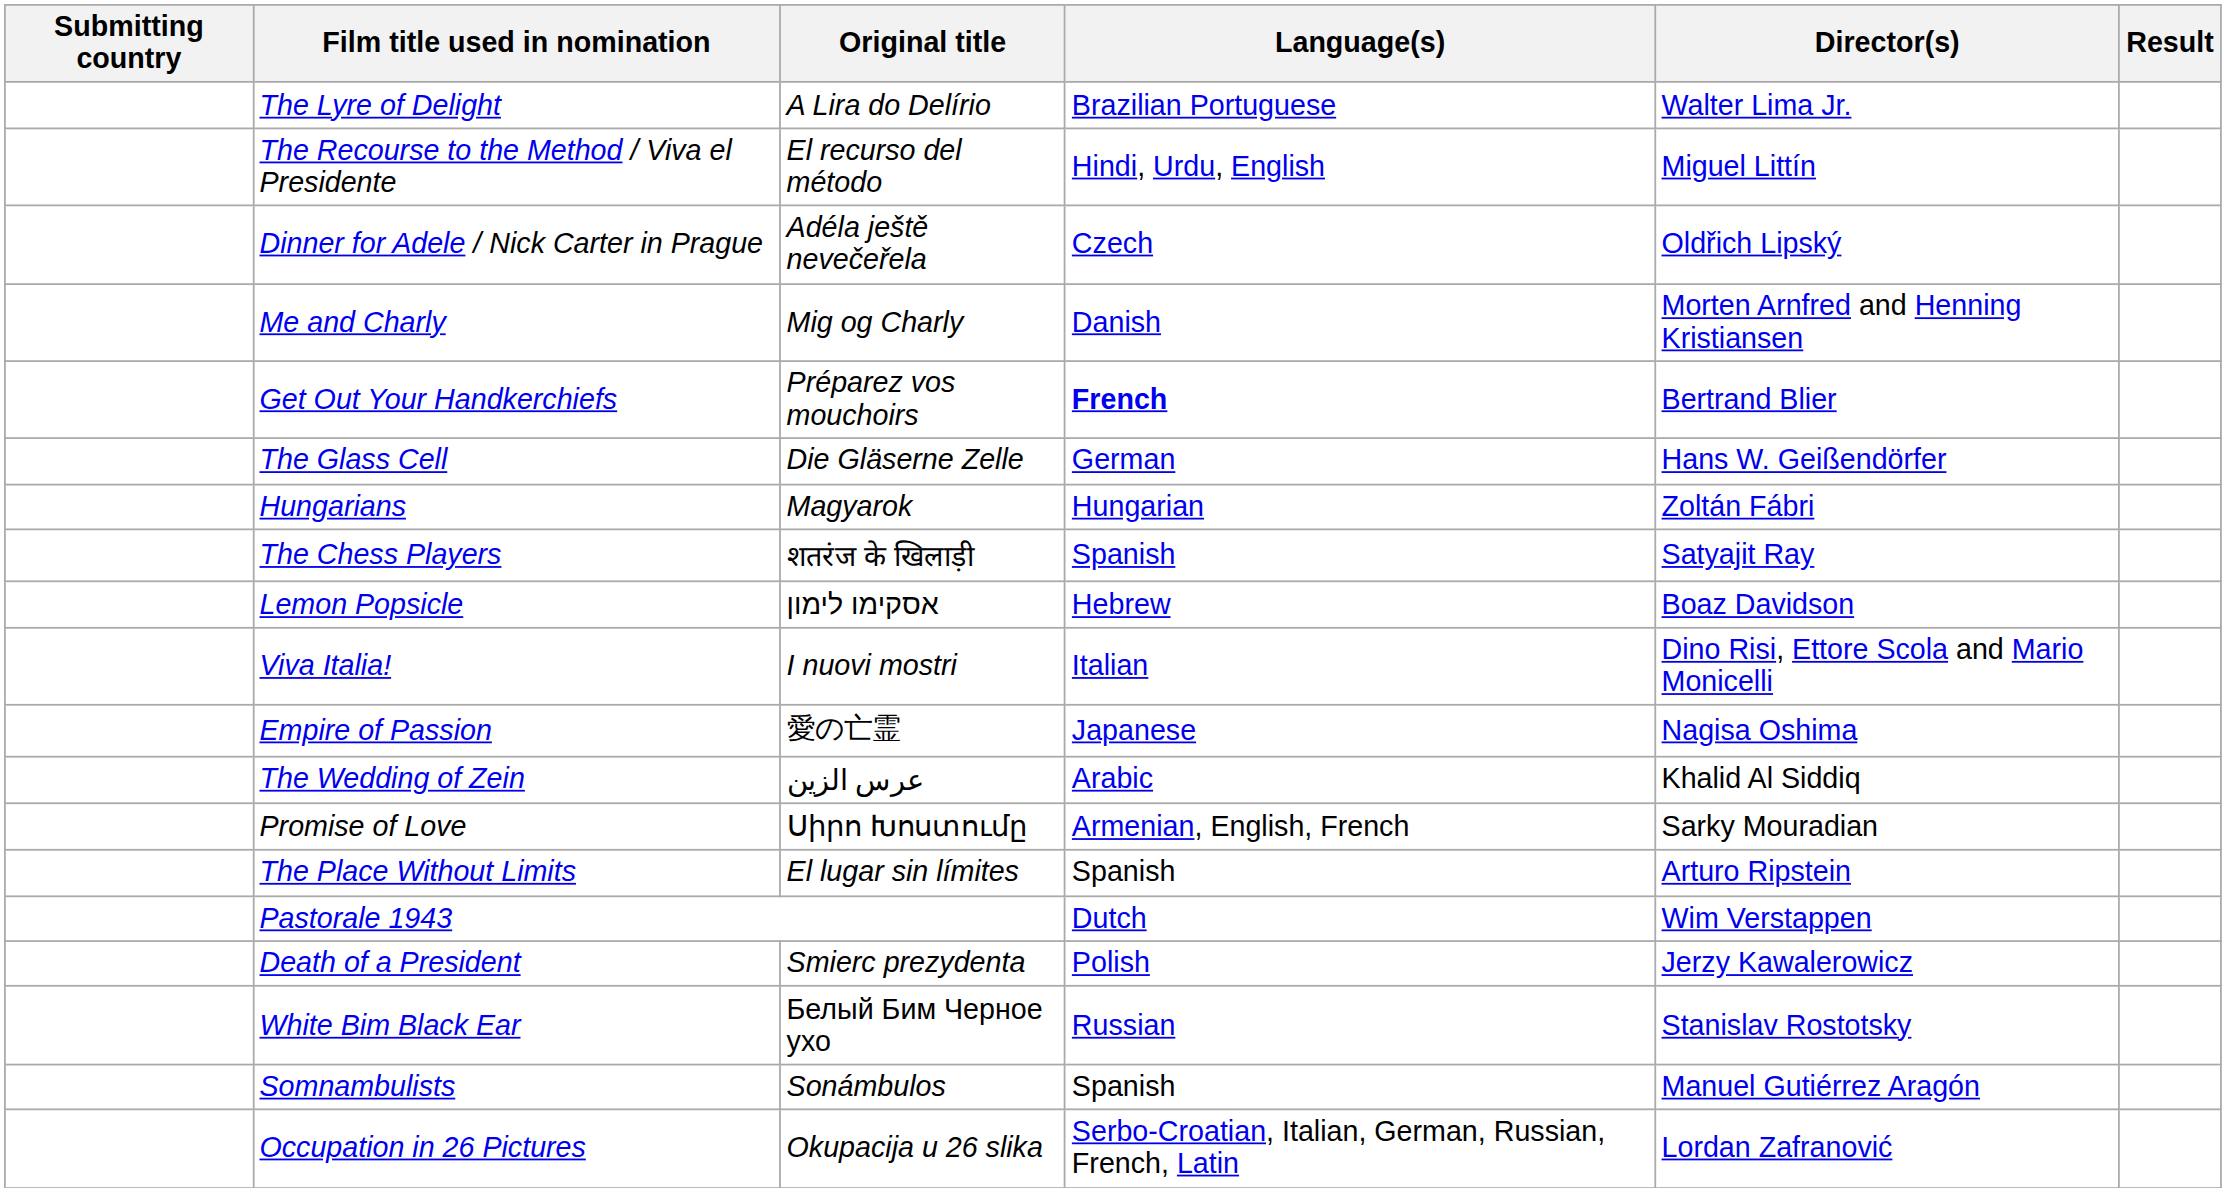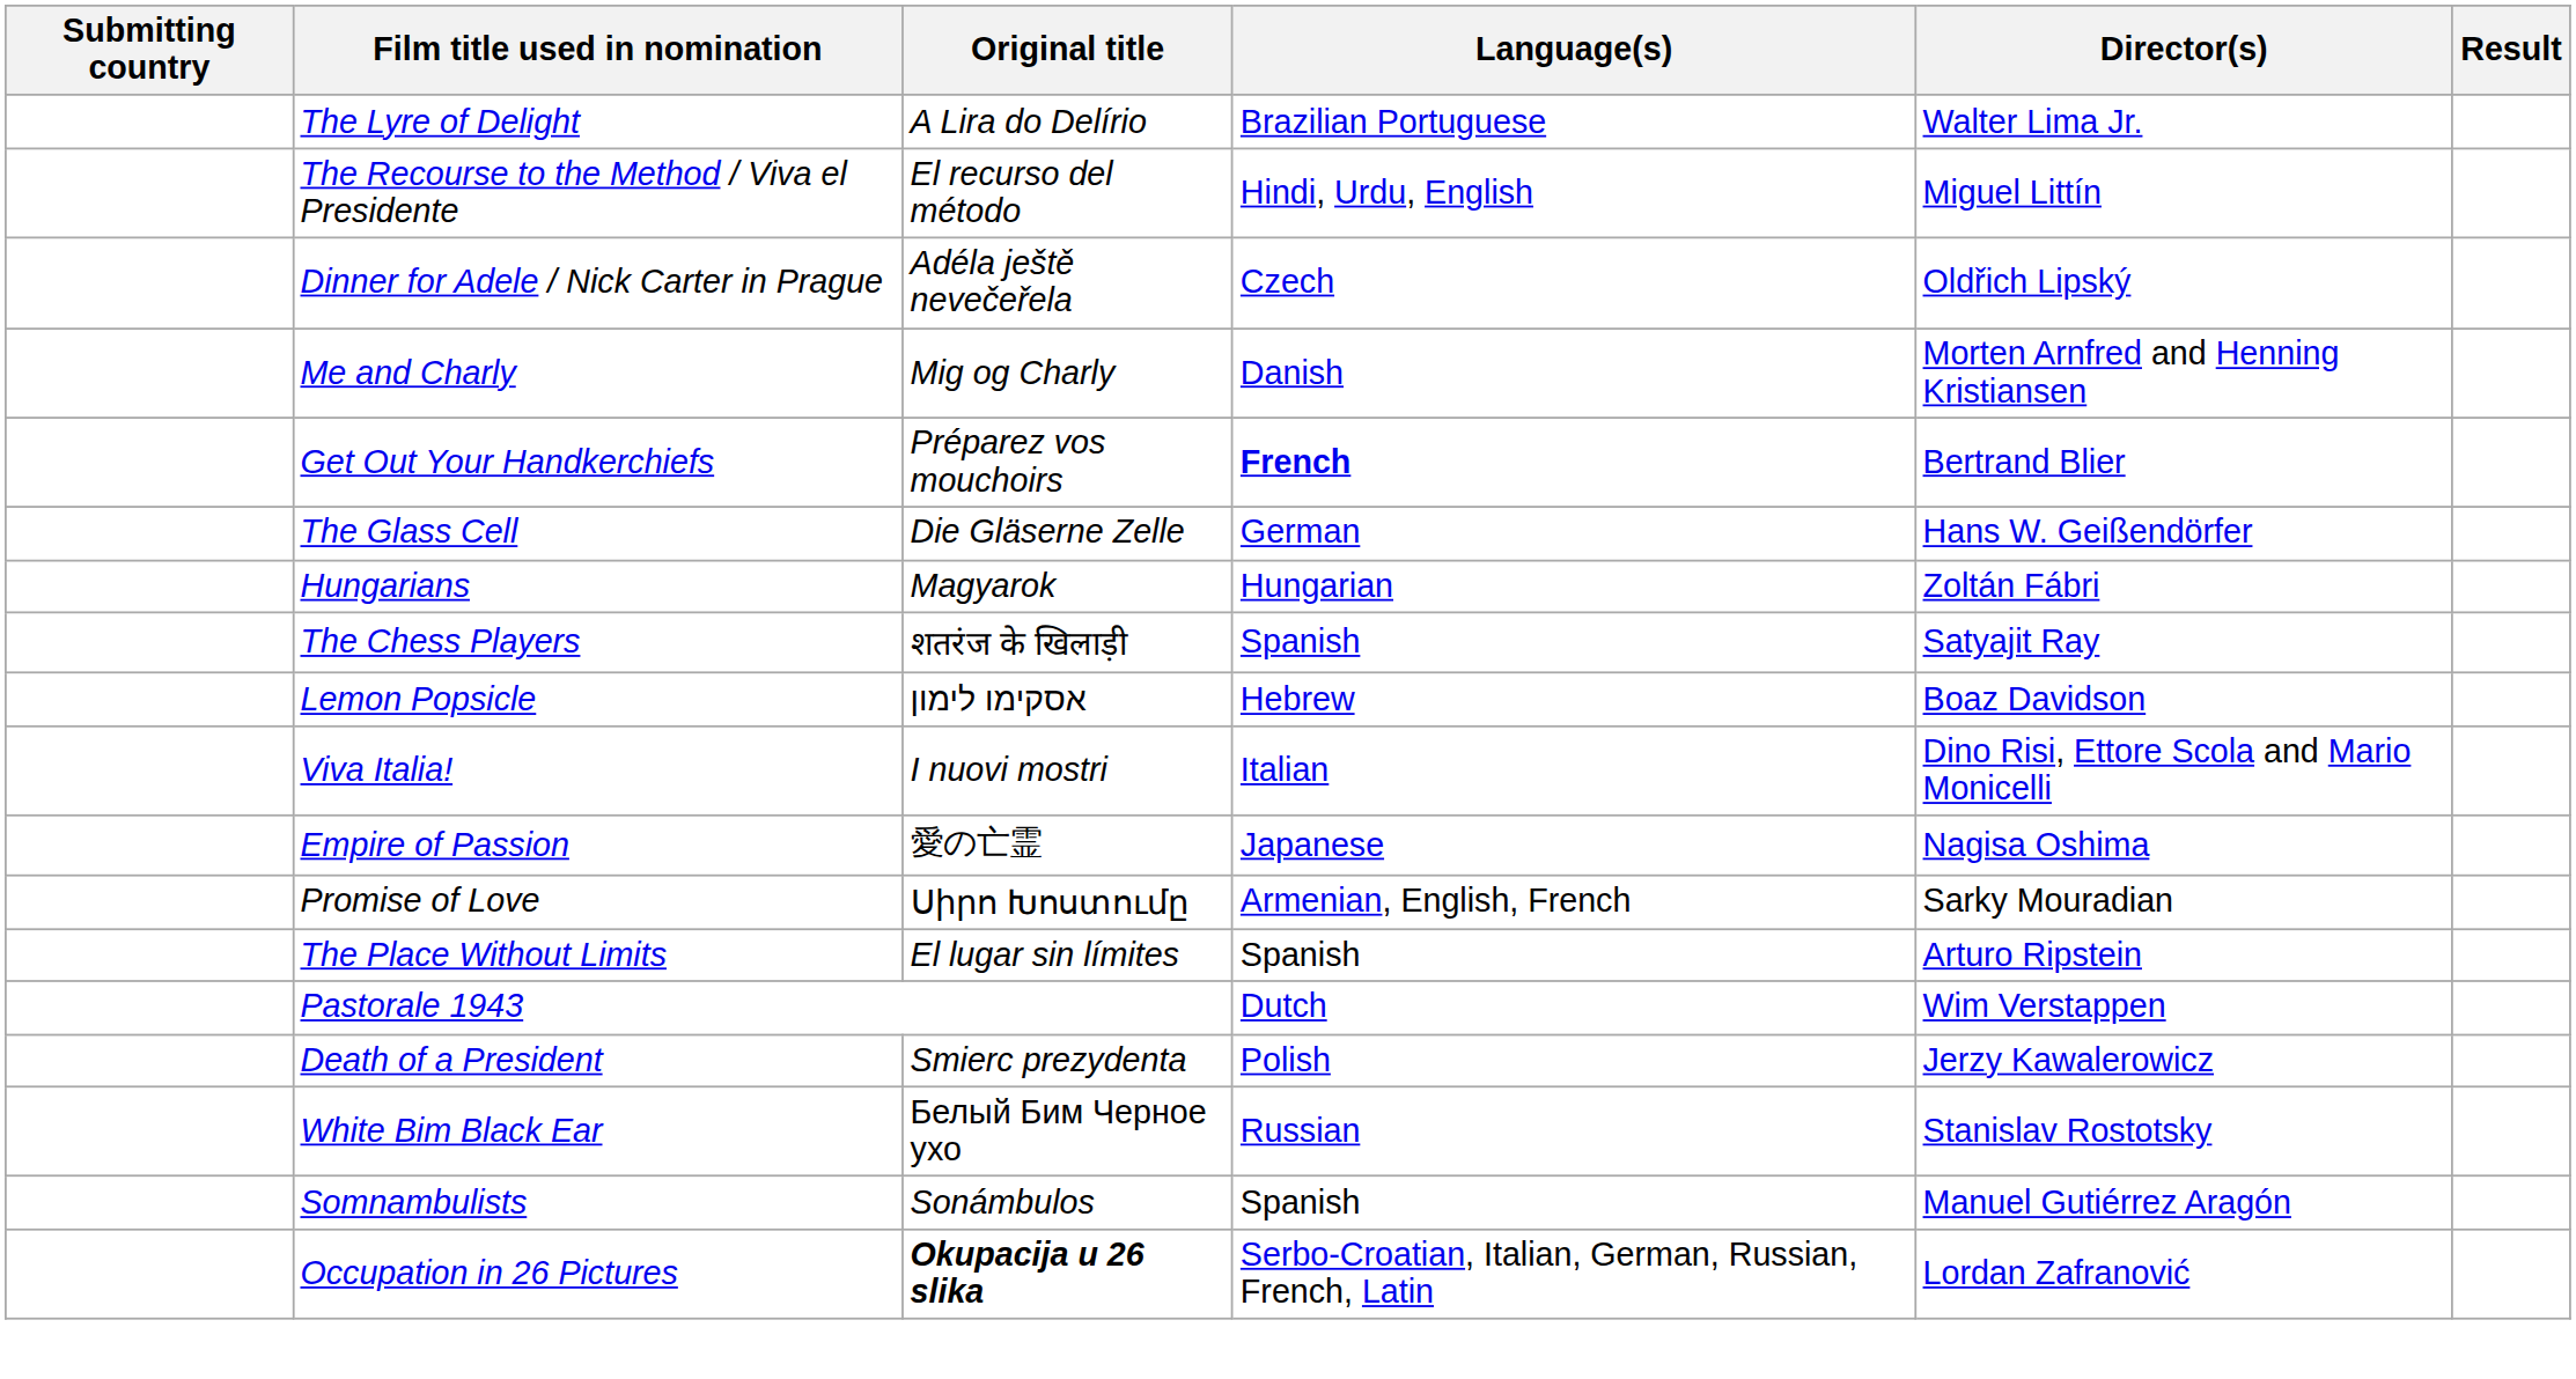- row: The Wedding of Zein | عرس الزين | Arabic | Khalid Al Siddiq
Occupation in 26 Pictures | Original title: normal -> bold
